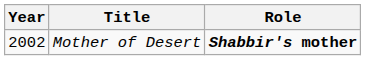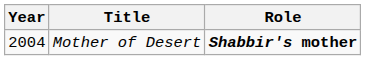Mother of Desert | Year: 2002 -> 2004
